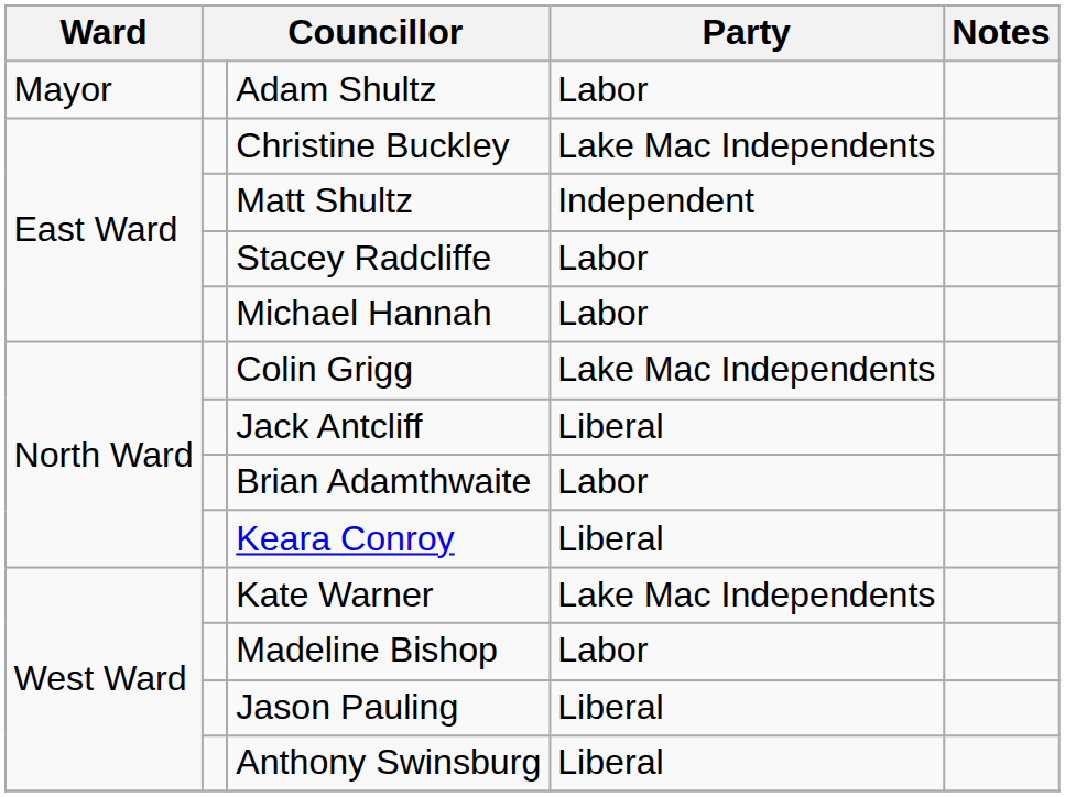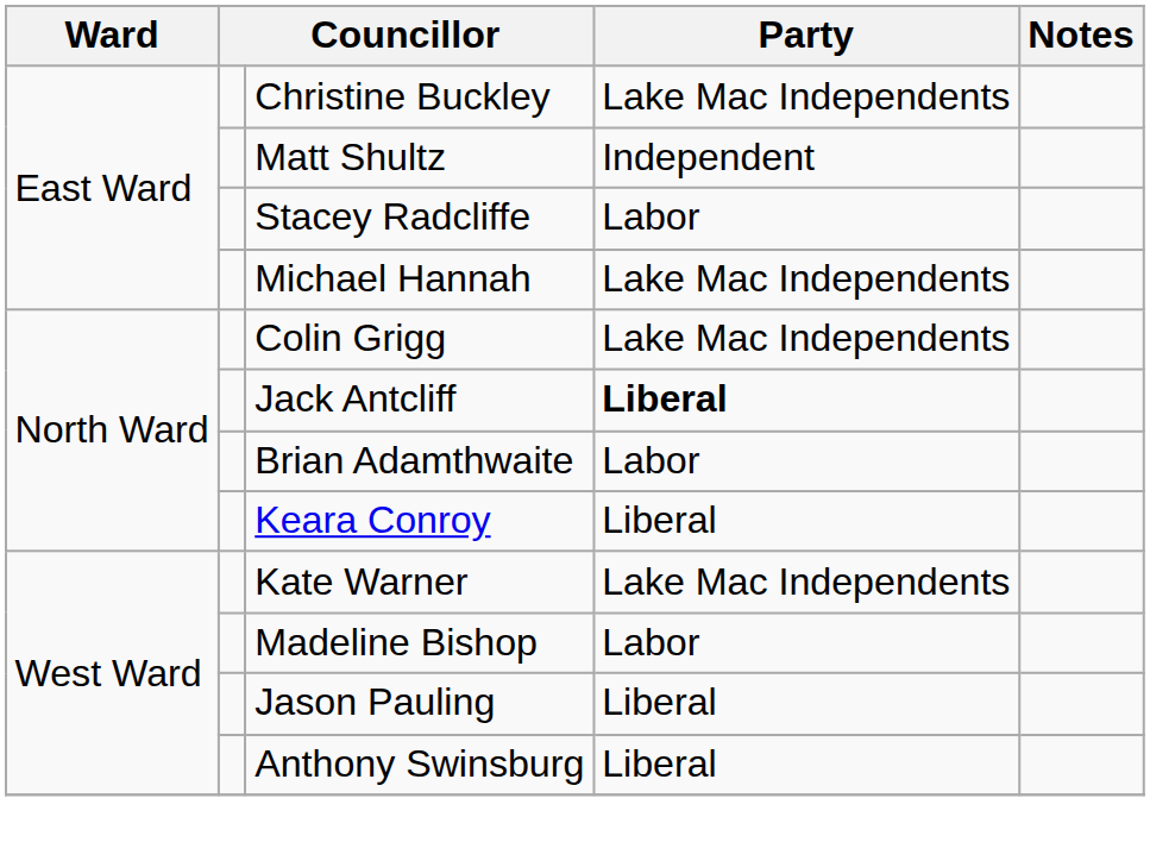- row: Mayor | Adam Shultz | Labor
Michael Hannah | Party: Labor -> Lake Mac Independents
Jack Antcliff | Party: normal -> bold
